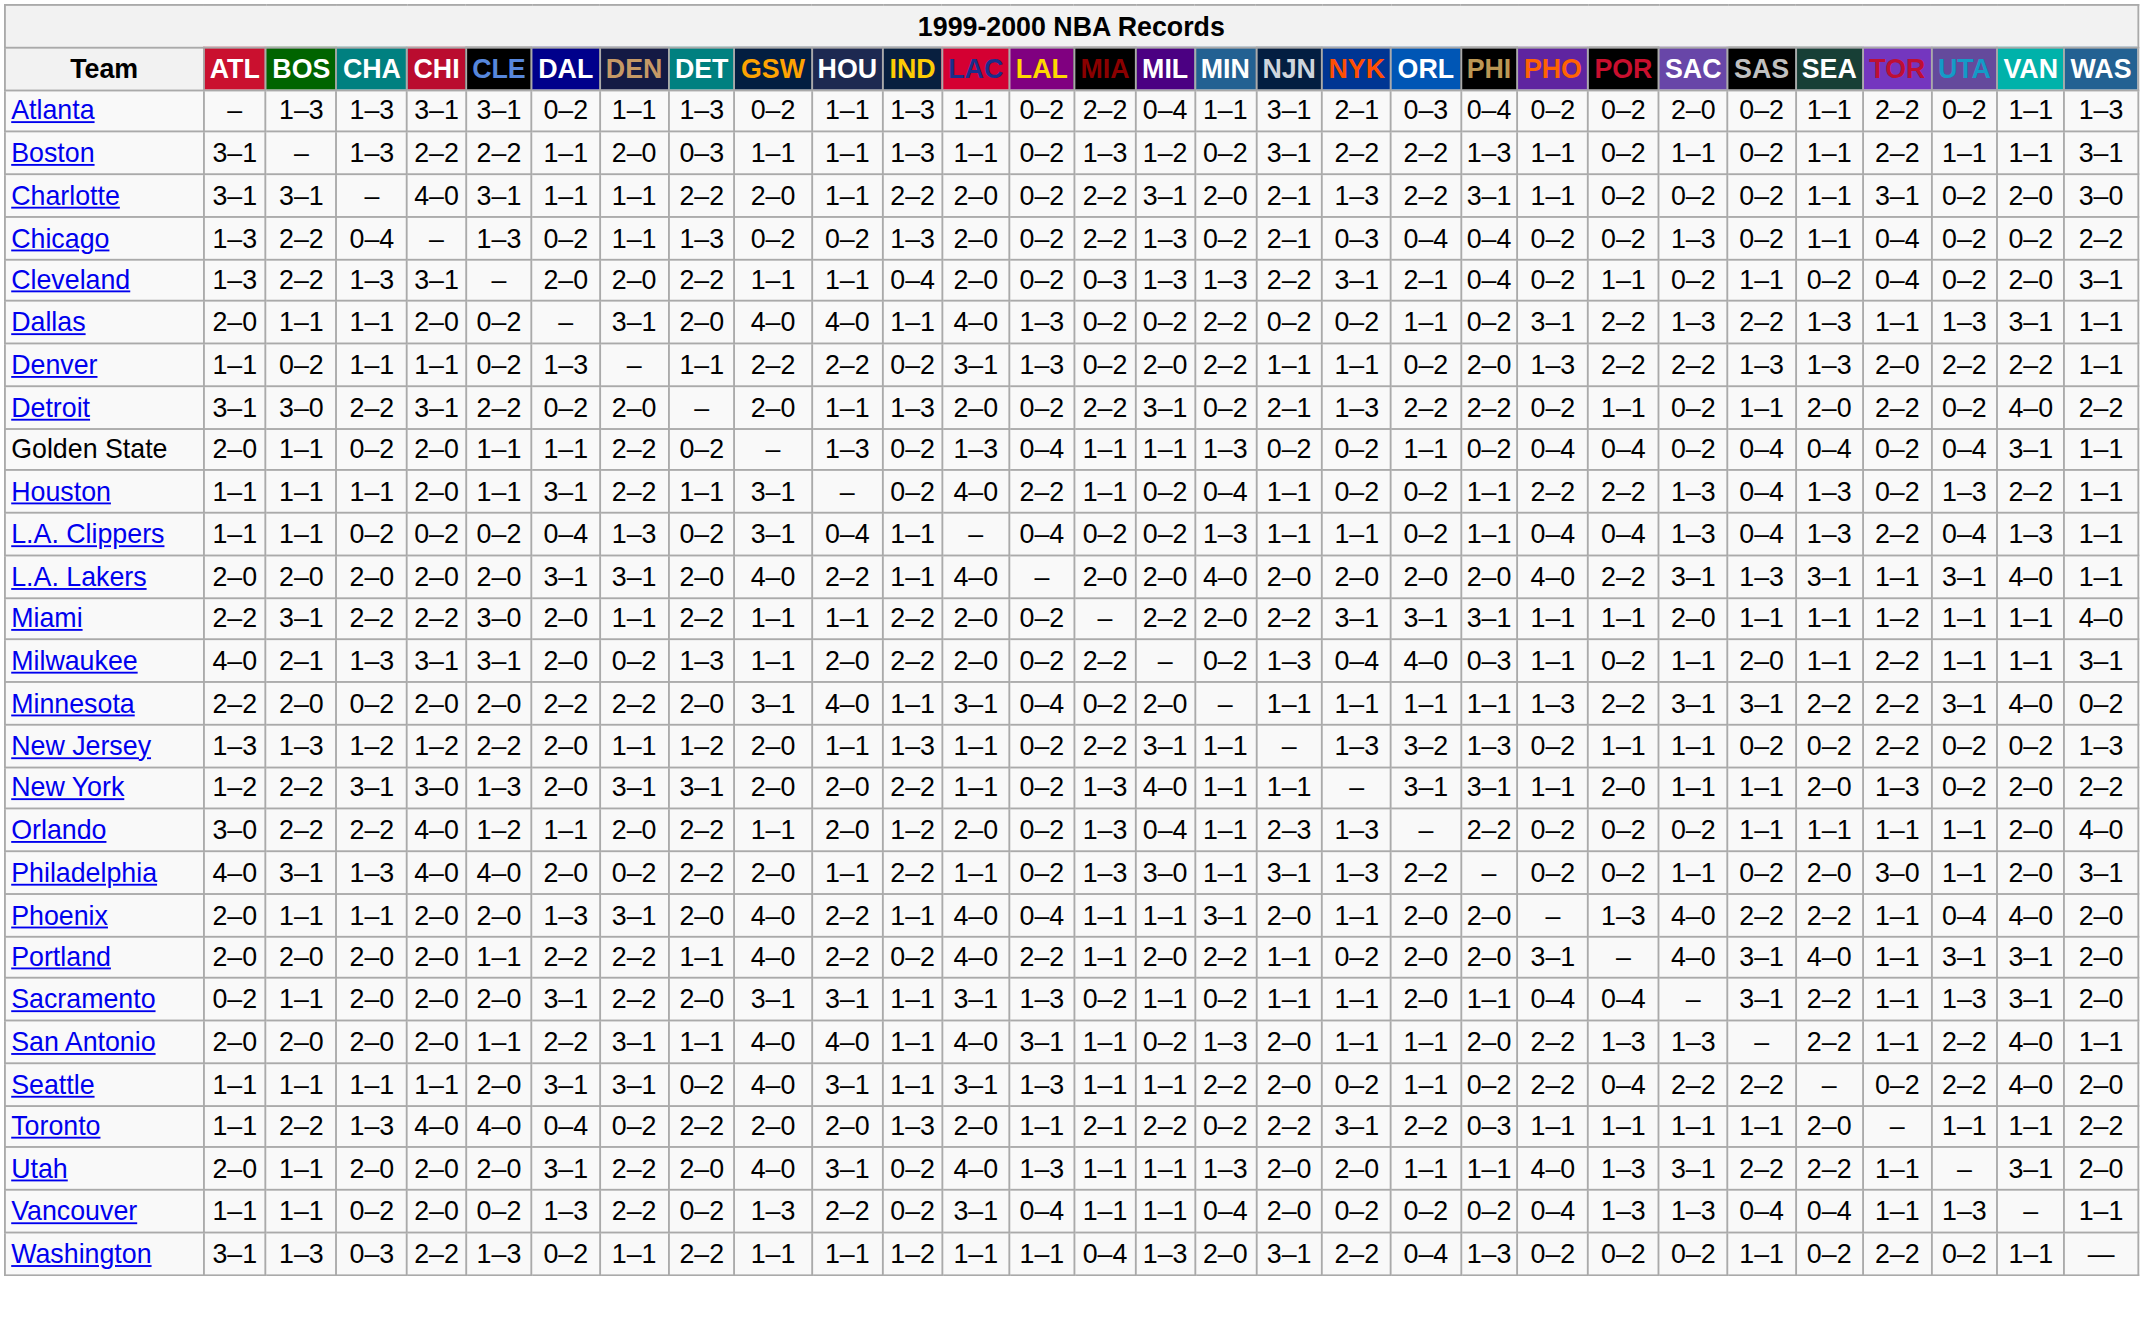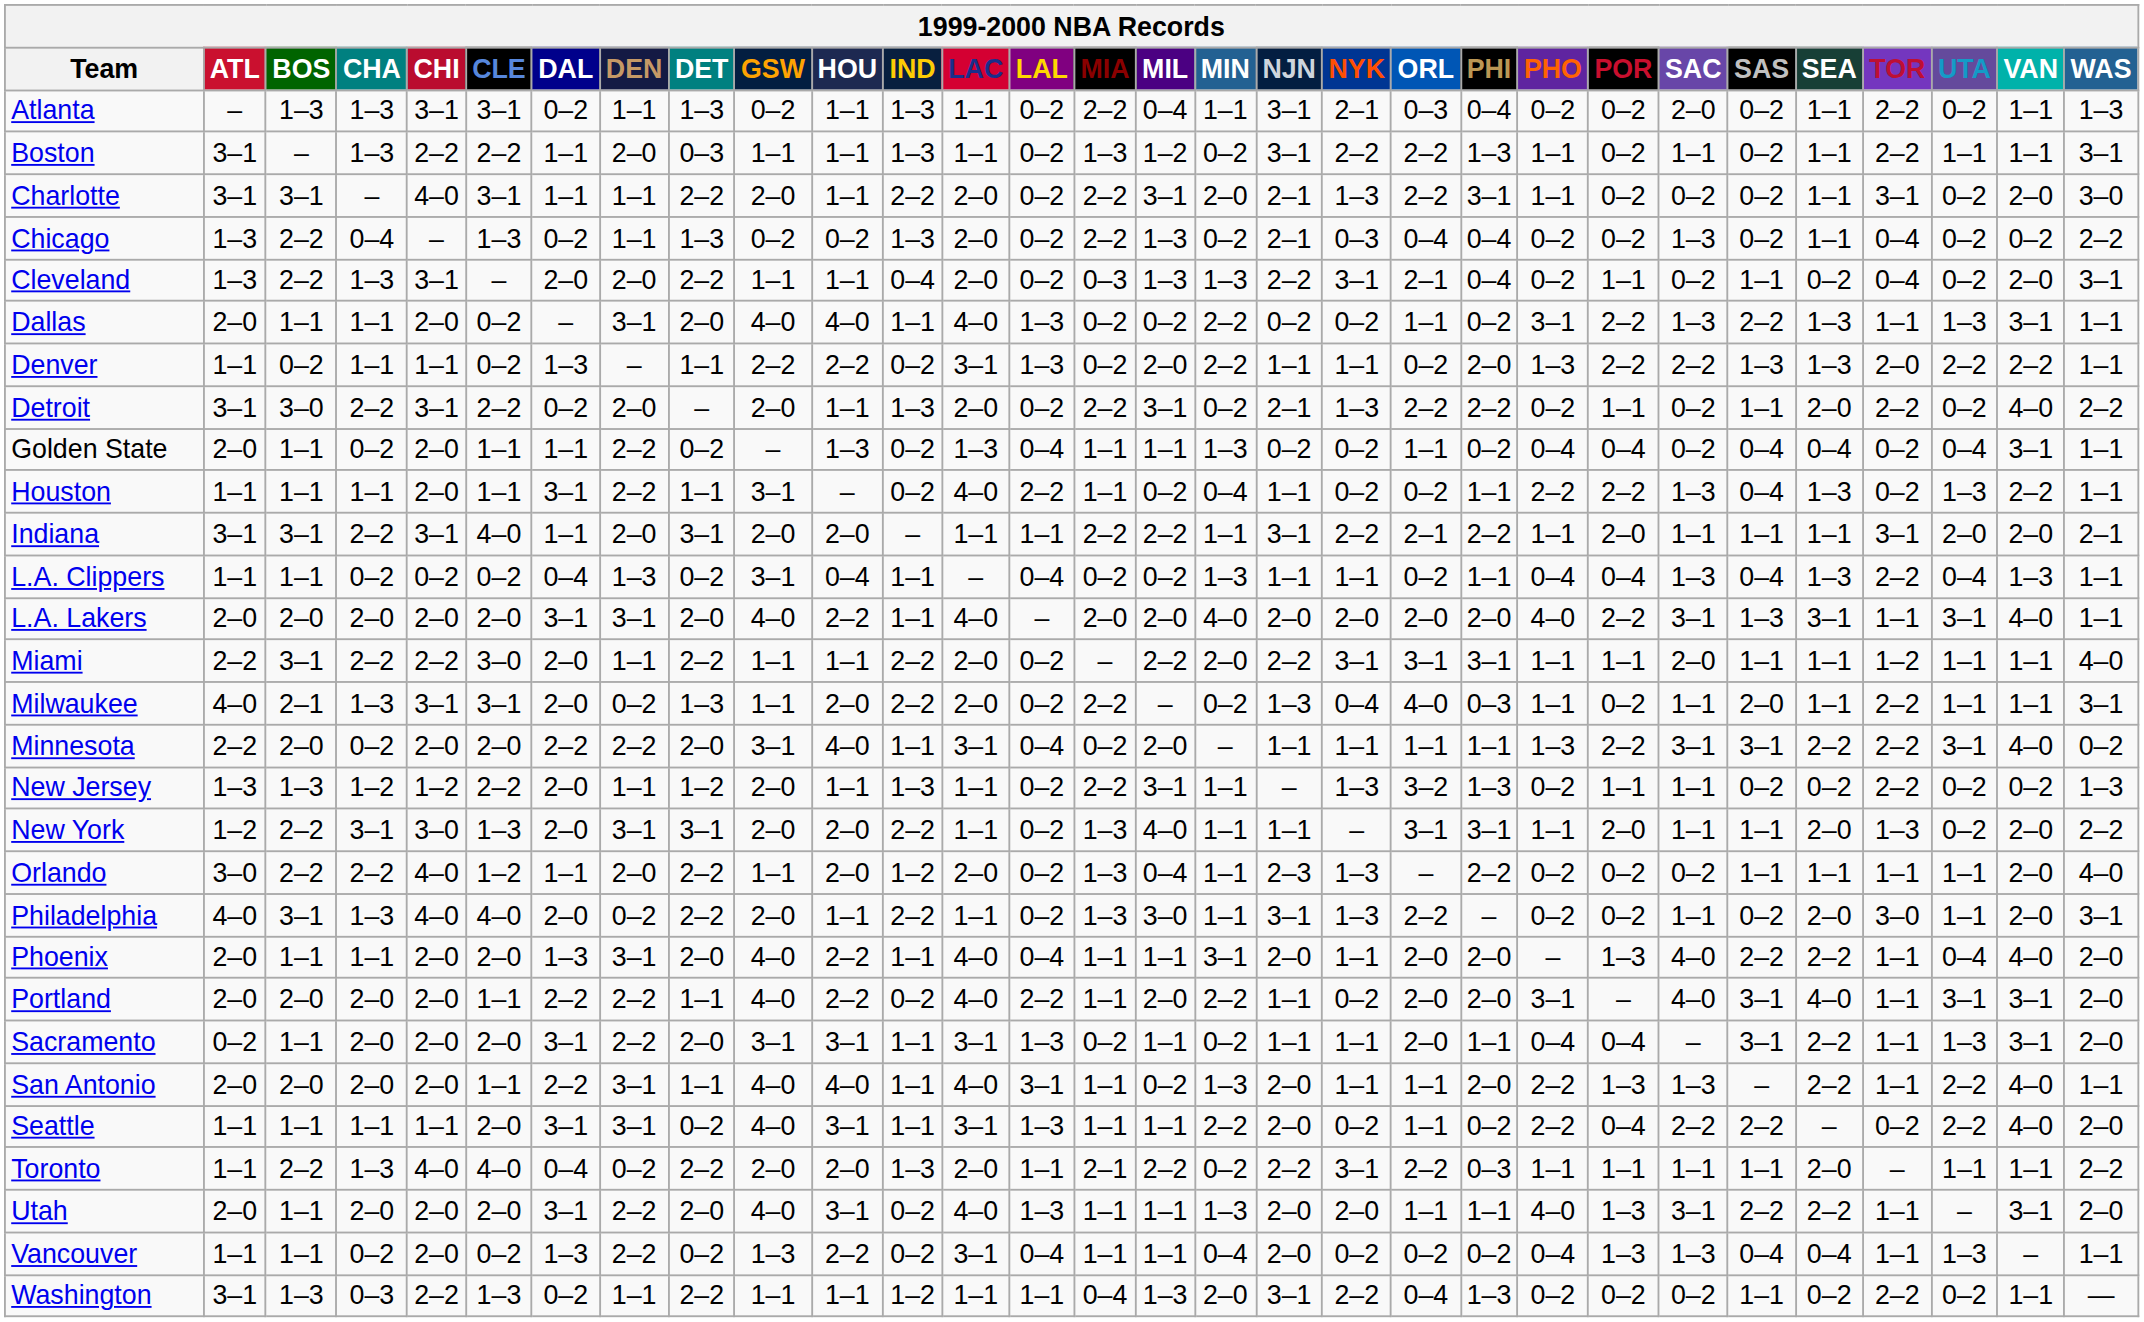+ row: Indiana | 3–1 | 3–1 | 2–2 | 3–1 | 4–0 | 1–1 | 2–0 | 3–1 | 2–0 | 2–0 | – | 1–1 | 1–1 | 2–2 | 2–2 | 1–1 | 3–1 | 2–2 | 2–1 | 2–2 | 1–1 | 2–0 | 1–1 | 1–1 | 1–1 | 3–1 | 2–0 | 2–0 | 2–1
